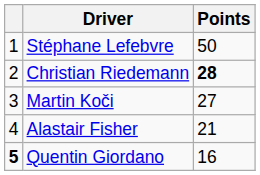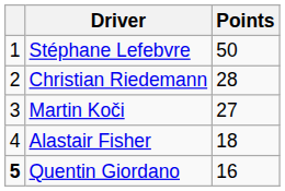Christian Riedemann | Points: bold -> normal
Alastair Fisher | Points: 21 -> 18
